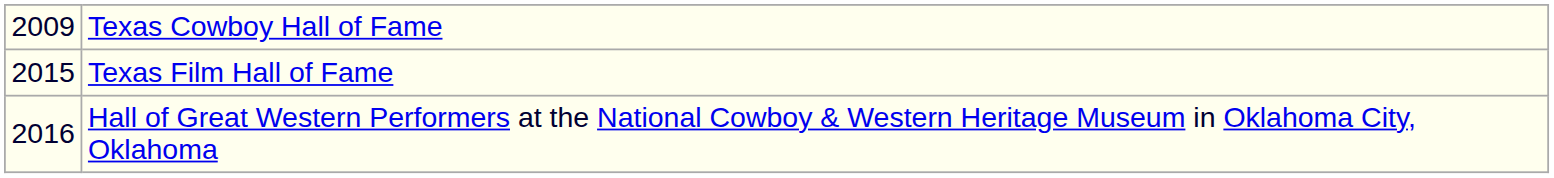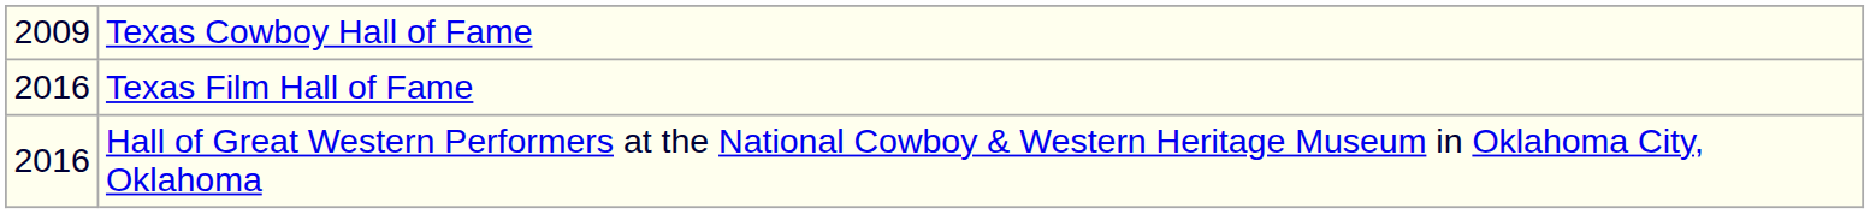Texas Film Hall of Fame | column 1: 2015 -> 2016
